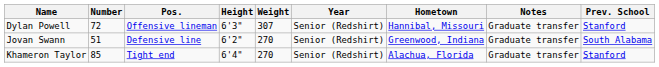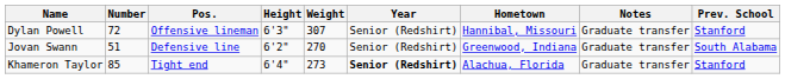Khameron Taylor | Weight: 270 -> 273
Khameron Taylor | Year: normal -> bold
